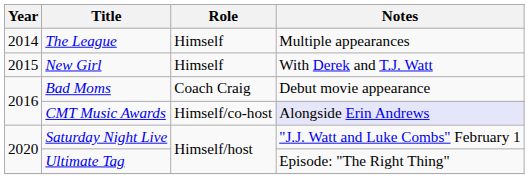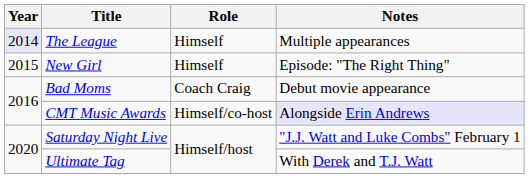The League | Year: no background -> lavender background
New Girl | Notes: With Derek and T.J. Watt -> Episode: "The Right Thing"
Ultimate Tag | Notes: Episode: "The Right Thing" -> With Derek and T.J. Watt
